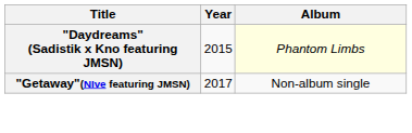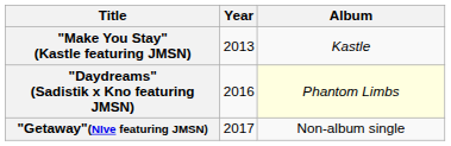+ row: "Make You Stay" (Kastle featuring JMSN) | 2013 | Kastle
"Daydreams" (Sadistik x Kno featuring JMSN) | Year: 2015 -> 2016
